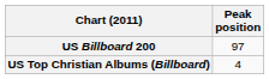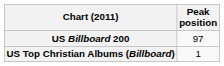US Top Christian Albums (Billboard) | Peak position: 4 -> 1
